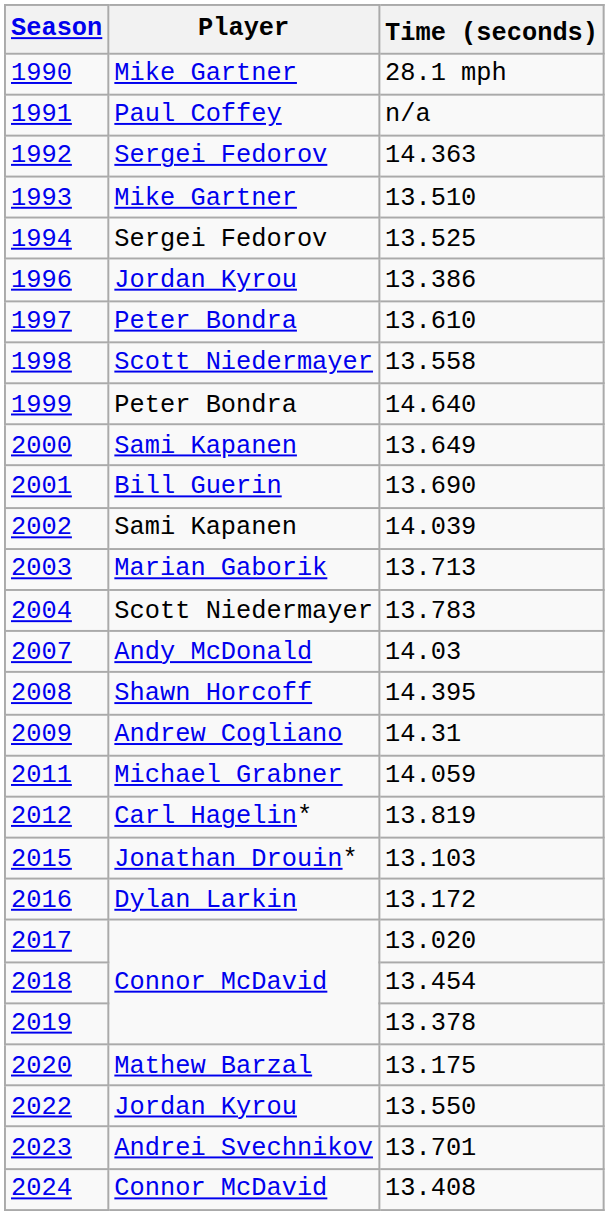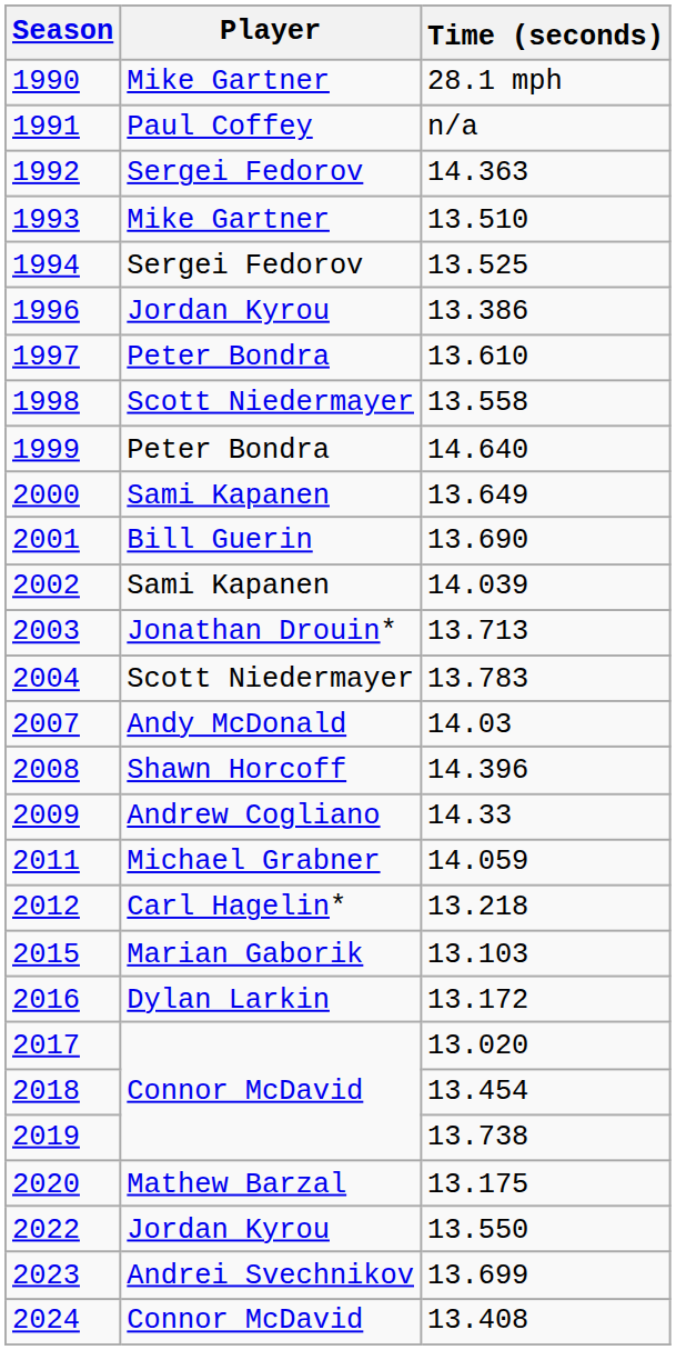2003 | Player: Marian Gaborik -> Jonathan Drouin*
2008 | Time (seconds): 14.395 -> 14.396
2009 | Time (seconds): 14.31 -> 14.33
2012 | Time (seconds): 13.819 -> 13.218
2015 | Player: Jonathan Drouin* -> Marian Gaborik
2019 | Time (seconds): 13.378 -> 13.738
2023 | Time (seconds): 13.701 -> 13.699
